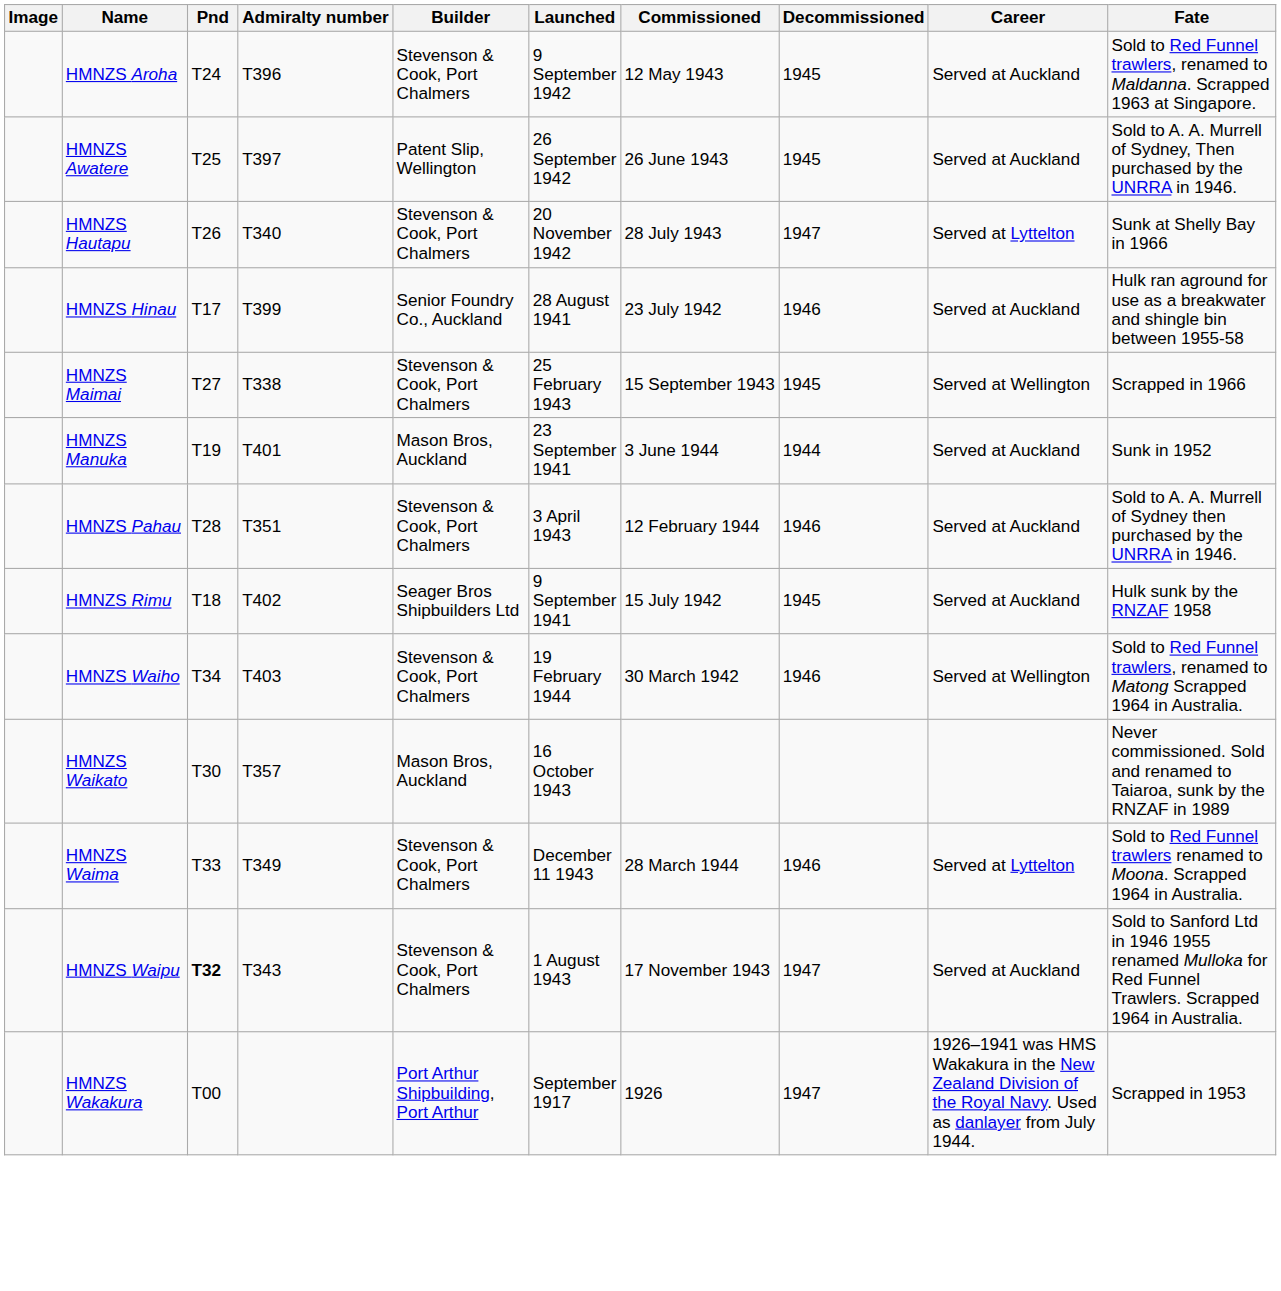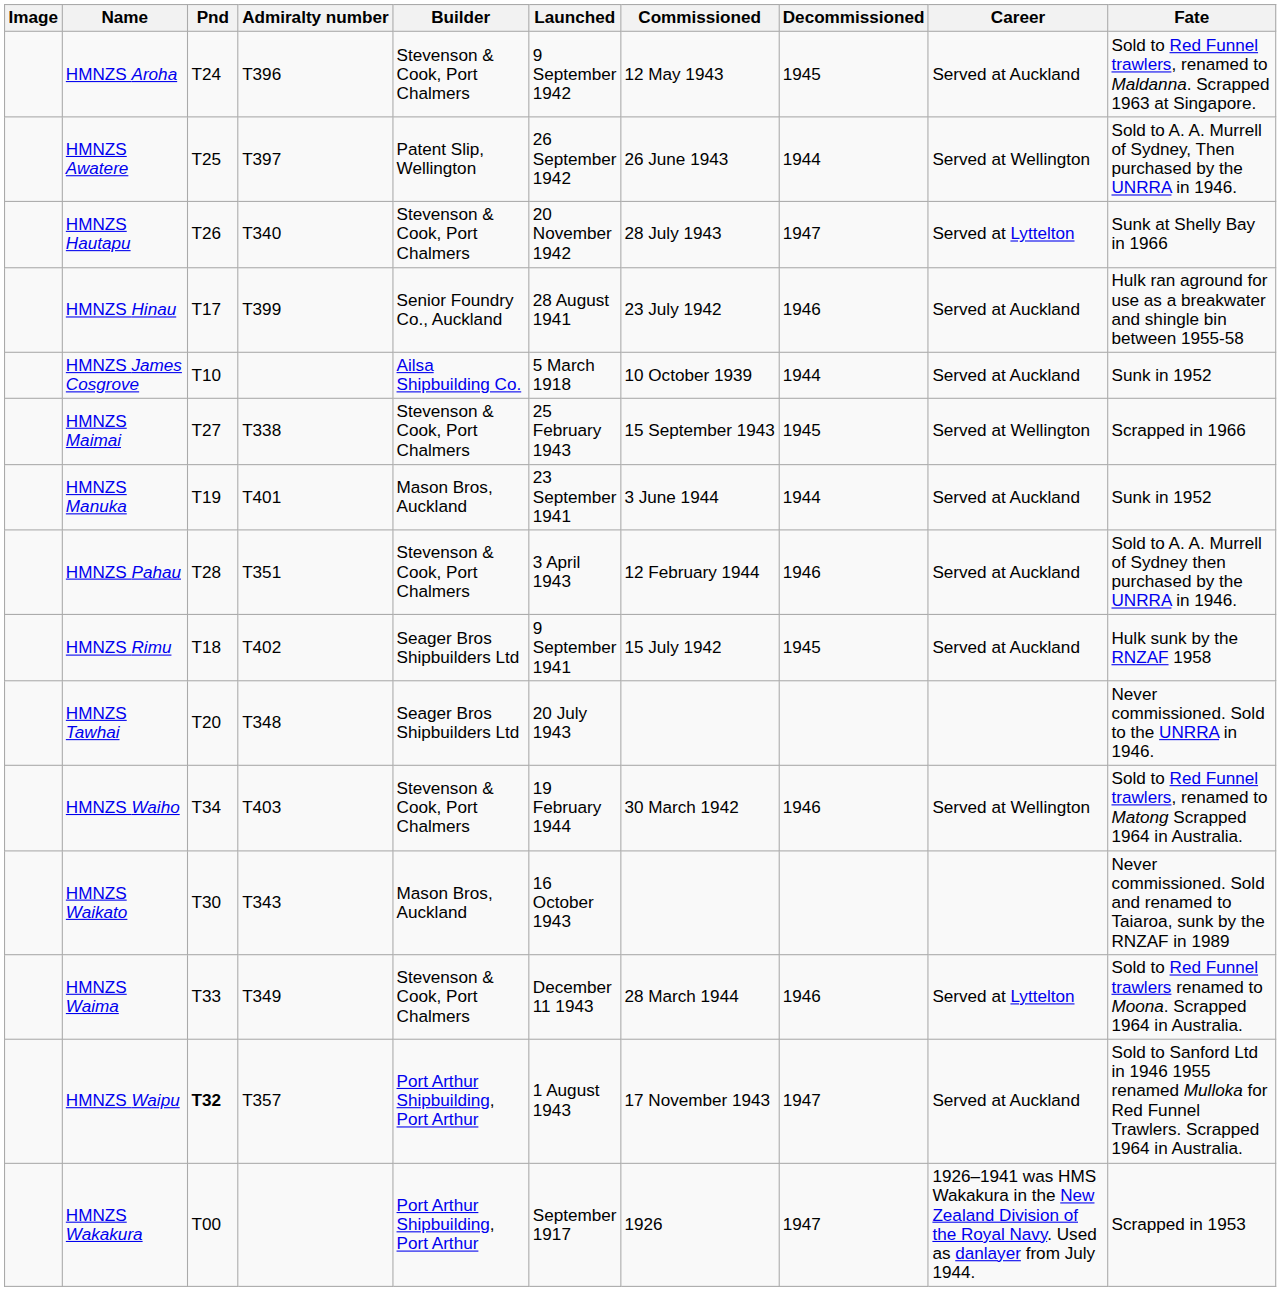HMNZS Awatere | Decommissioned: 1945 -> 1944
HMNZS Awatere | Career: Served at Auckland -> Served at Wellington
+ row: HMNZS James Cosgrove | T10 | Ailsa Shipbuilding Co. | 5 March 1918 | 10 October 1939 | 1944 | Served at Auckland | Sunk in 1952
+ row: HMNZS Tawhai | T20 | T348 | Seager Bros Shipbuilders Ltd | 20 July 1943 | Never commissioned. Sold to the UNRRA in 1946.
HMNZS Waikato | Admiralty number: T357 -> T343
HMNZS Waipu | Admiralty number: T343 -> T357
HMNZS Waipu | Builder: Stevenson & Cook, Port Chalmers -> Port Arthur Shipbuilding, Port Arthur
